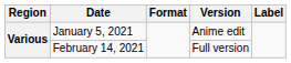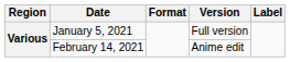January 5, 2021 | Version: Anime edit -> Full version
February 14, 2021 | Version: Full version -> Anime edit
